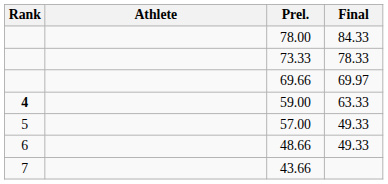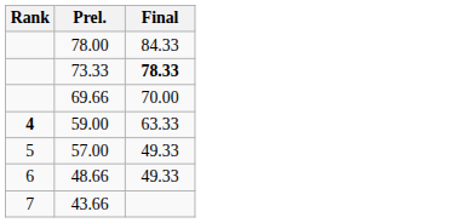- column: Athlete
73.33 | Final: normal -> bold
69.66 | Final: 69.97 -> 70.00
